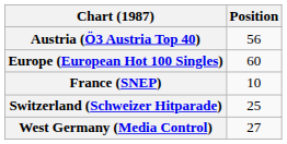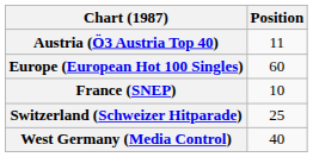Austria (Ö3 Austria Top 40) | Position: 56 -> 11
West Germany (Media Control) | Position: 27 -> 40
